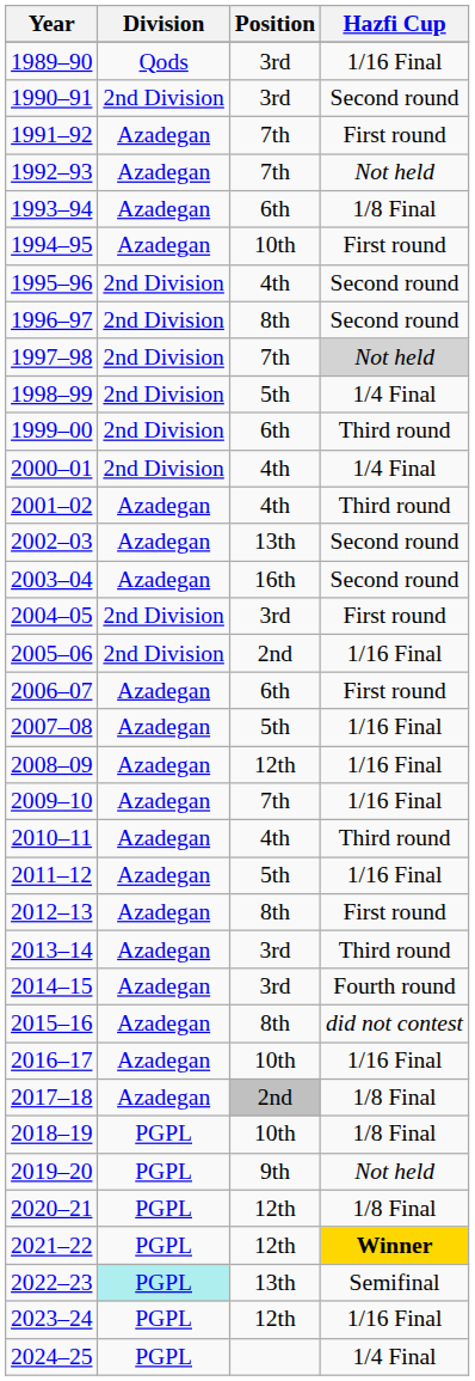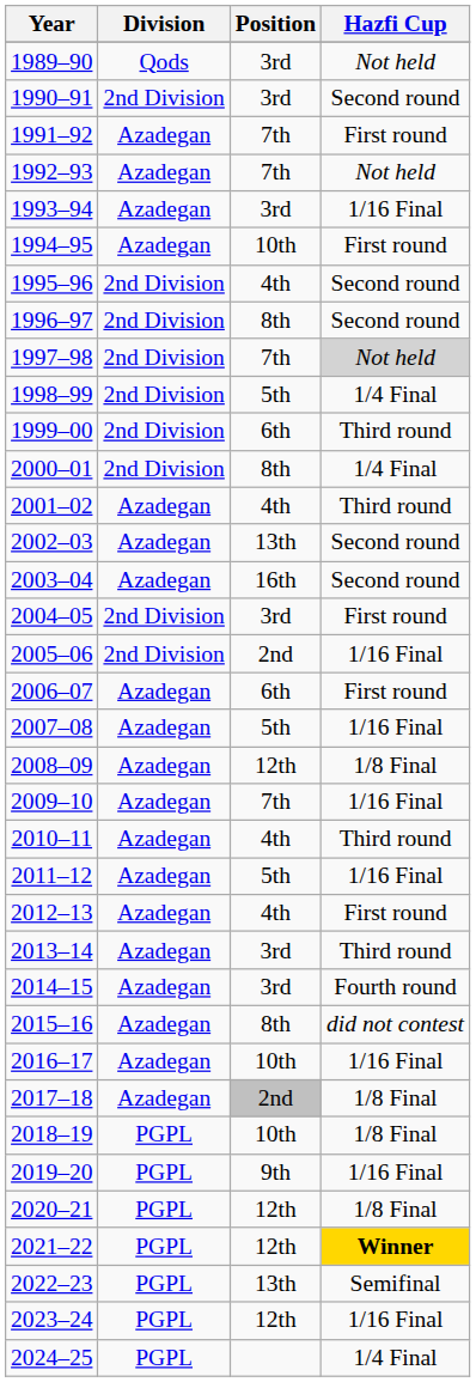1989–90 | Hazfi Cup: 1/16 Final -> Not held
1993–94 | Position: 6th -> 3rd
1993–94 | Hazfi Cup: 1/8 Final -> 1/16 Final
2000–01 | Position: 4th -> 8th
2008–09 | Hazfi Cup: 1/16 Final -> 1/8 Final
2012–13 | Position: 8th -> 4th
2019–20 | Hazfi Cup: Not held -> 1/16 Final
2022–23 | Division: paleturquoise background -> no background
